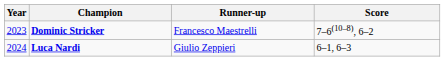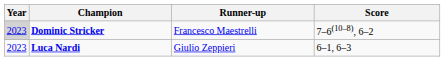Dominic Stricker | Year: no background -> lightgrey background
Luca Nardi | Year: 2024 -> 2023
